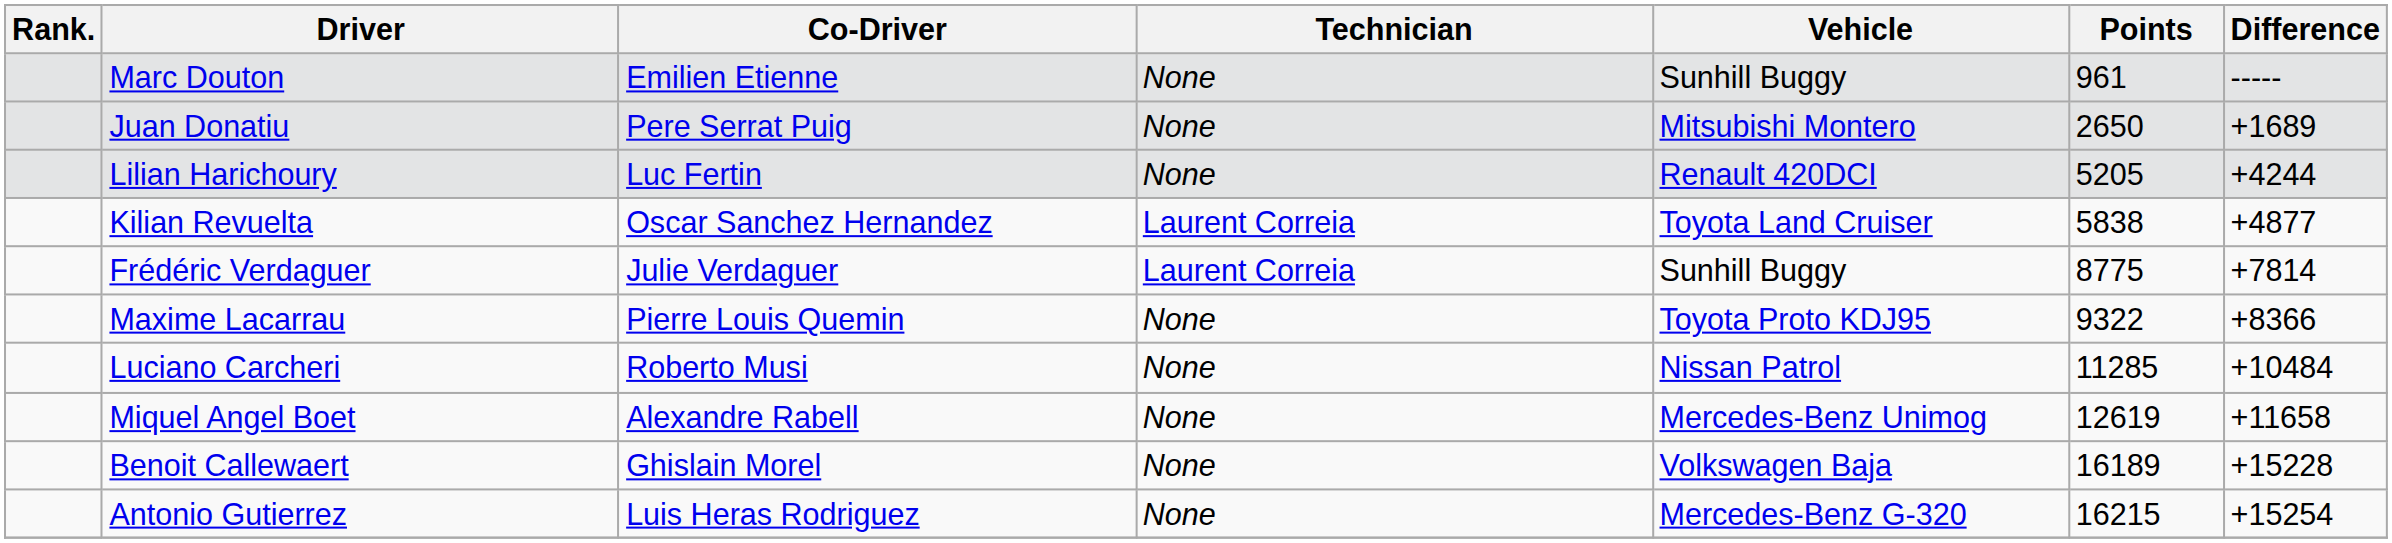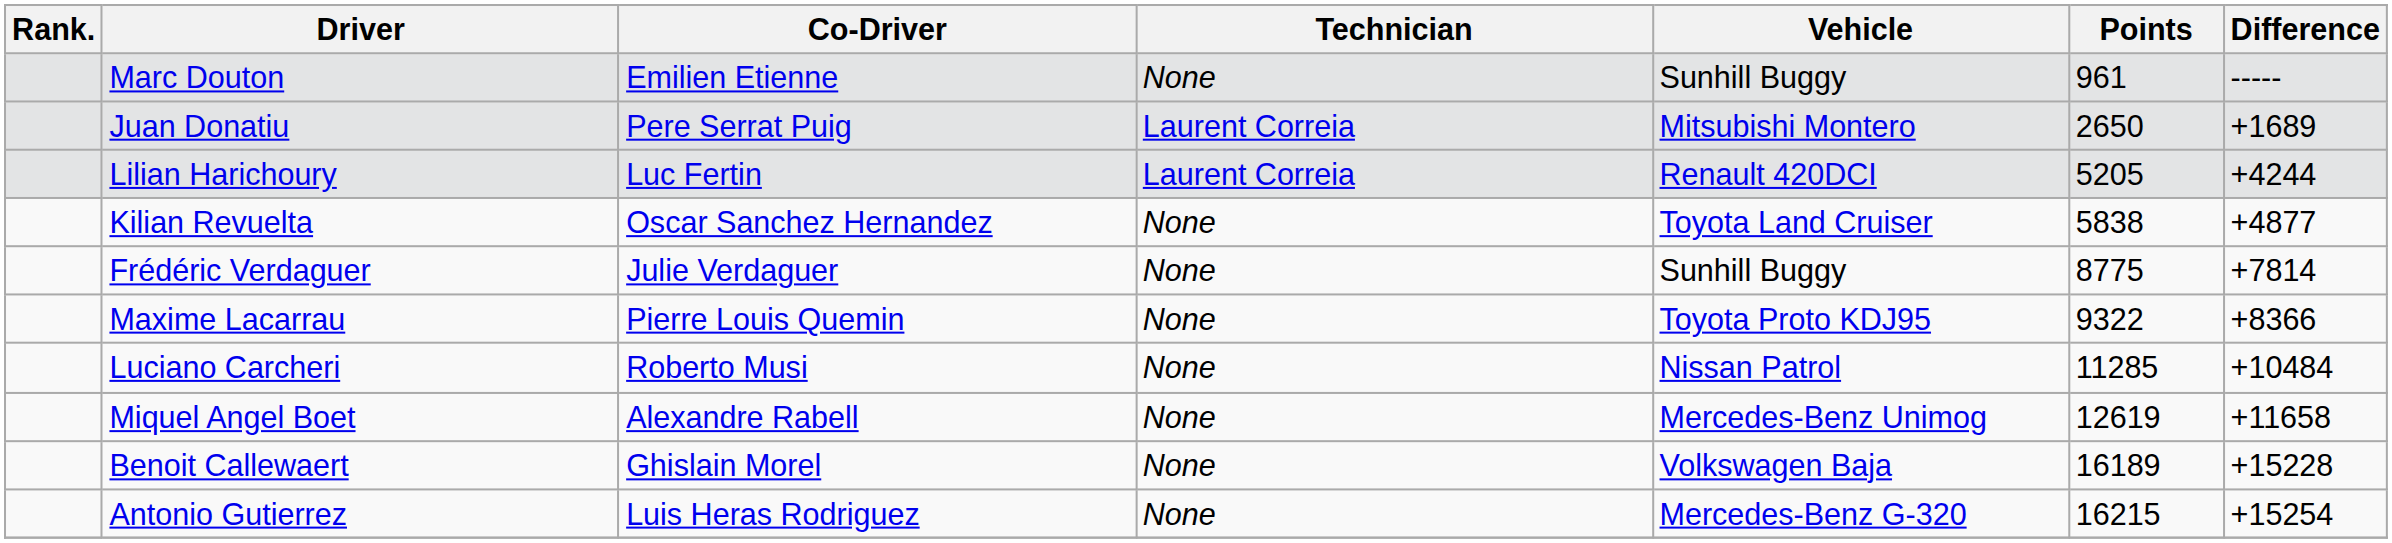Juan Donatiu | Technician: None -> Laurent Correia
Lilian Harichoury | Technician: None -> Laurent Correia
Kilian Revuelta | Technician: Laurent Correia -> None
Frédéric Verdaguer | Technician: Laurent Correia -> None
